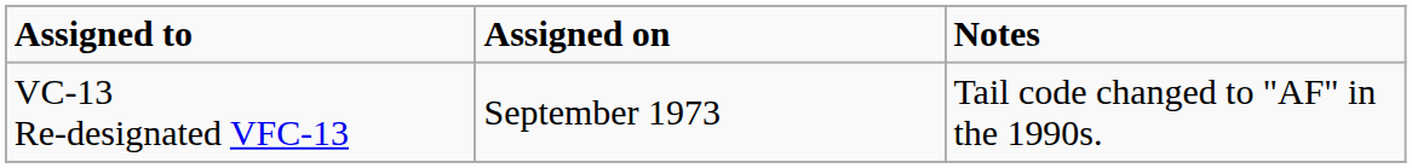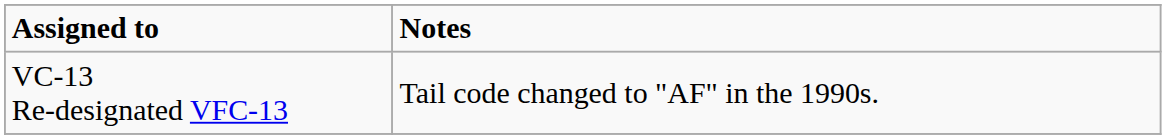- column: Assigned on | September 1973
